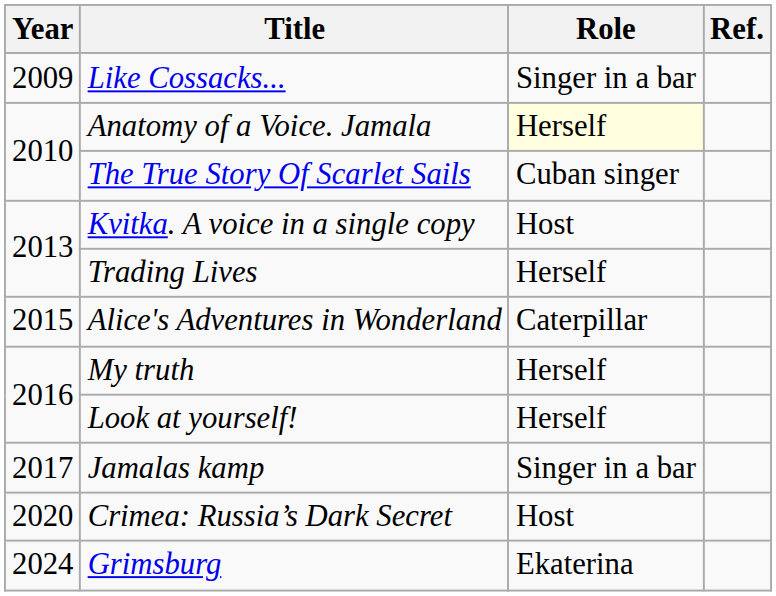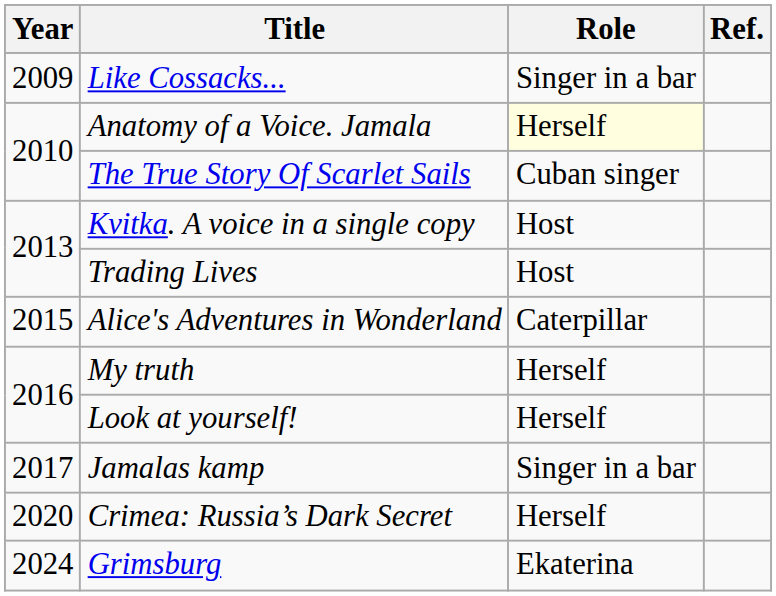Trading Lives | Role: Herself -> Host
Crimea: Russia’s Dark Secret | Role: Host -> Herself
